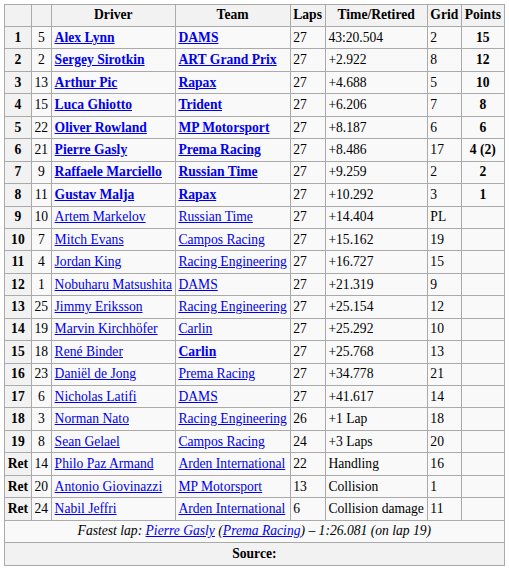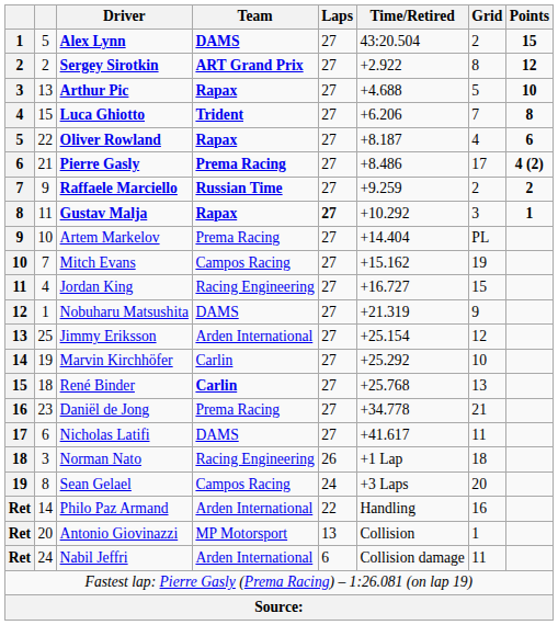Oliver Rowland | Team: MP Motorsport -> Rapax
Oliver Rowland | Grid: 6 -> 4
Gustav Malja | Laps: normal -> bold
Artem Markelov | Team: Russian Time -> Prema Racing
Jimmy Eriksson | Team: Racing Engineering -> Arden International
Nicholas Latifi | Grid: 14 -> 11
